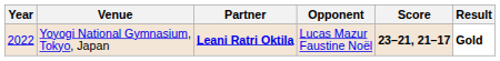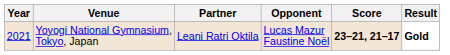Yoyogi National Gymnasium, Tokyo, Japan | Year: 2022 -> 2021
Yoyogi National Gymnasium, Tokyo, Japan | Partner: bold -> normal
